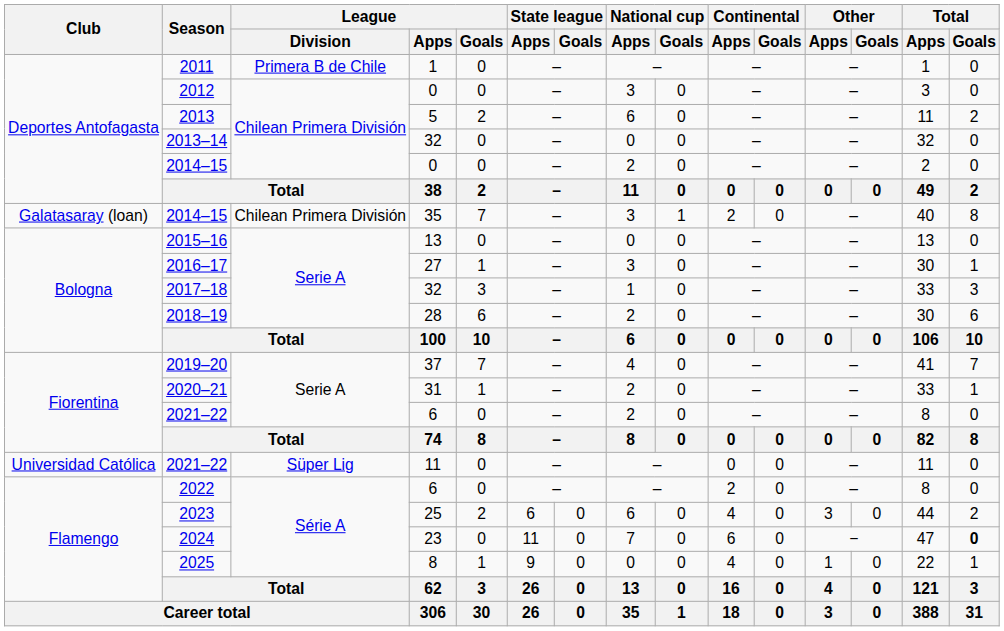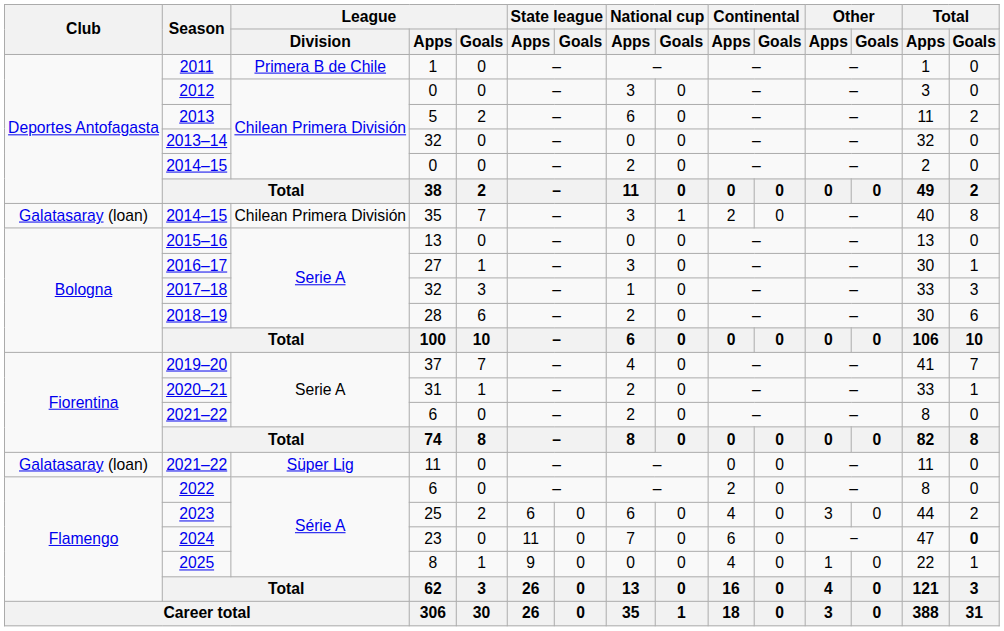2021–22 / 11 | Club: Universidad Católica -> Galatasaray (loan)
